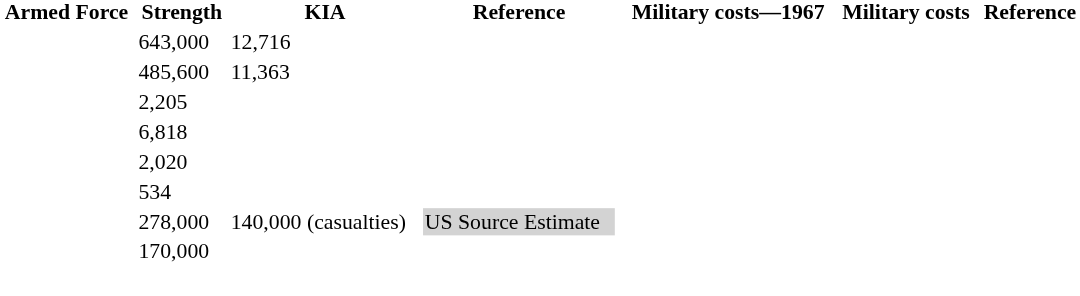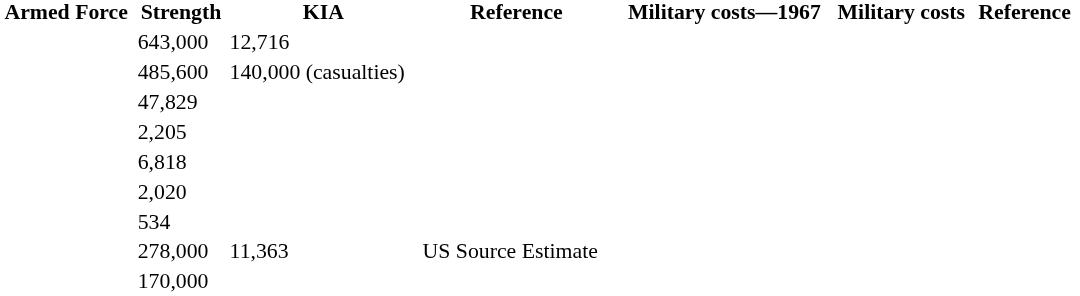485,600 | KIA: 11,363 -> 140,000 (casualties)
+ row: 47,829
278,000 | KIA: 140,000 (casualties) -> 11,363
278,000 | column 4: lightgrey background -> no background
